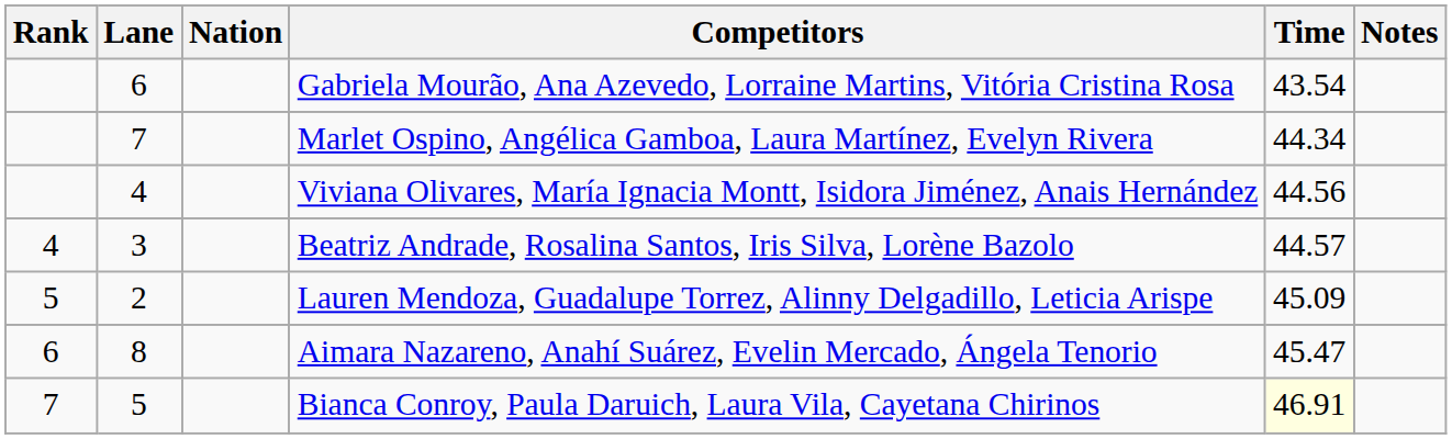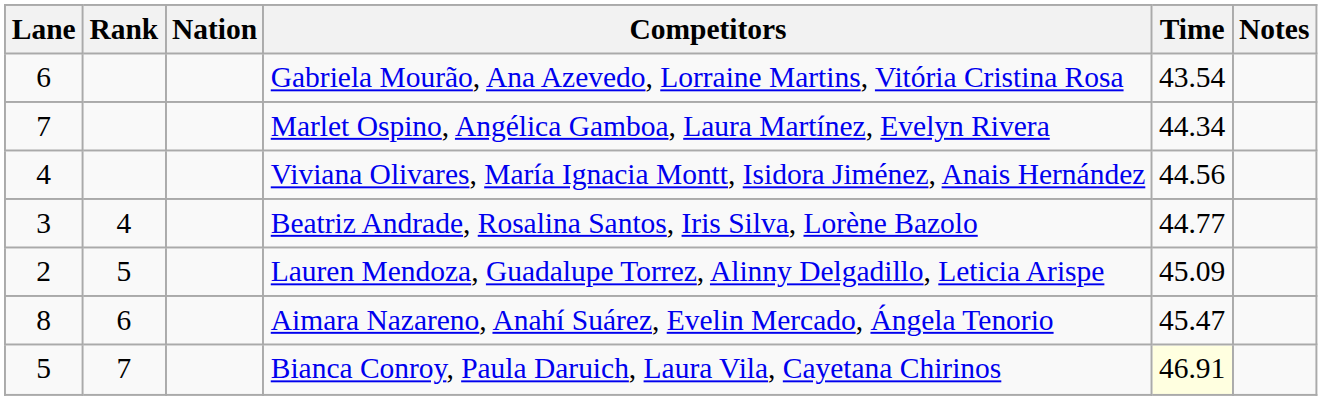columns swapped: Rank <-> Lane
Beatriz Andrade, Rosalina Santos, Iris Silva, Lorène Bazolo | Time: 44.57 -> 44.77
